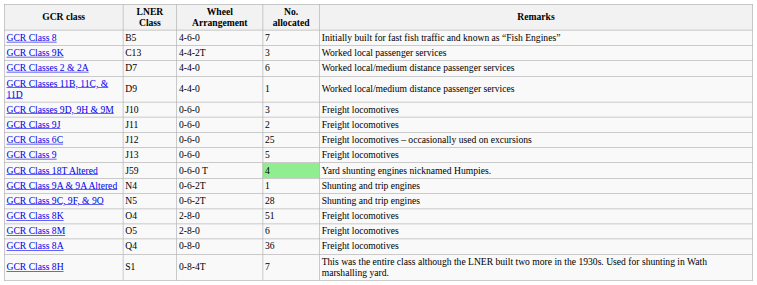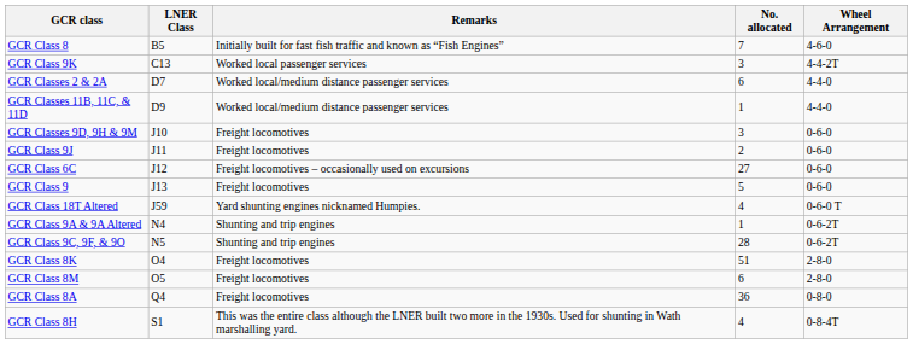columns swapped: Wheel Arrangement <-> Remarks
GCR Class 6C | No. allocated: 25 -> 27
GCR Class 18T Altered | No. allocated: lightgreen background -> no background
GCR Class 8H | No. allocated: 7 -> 4
